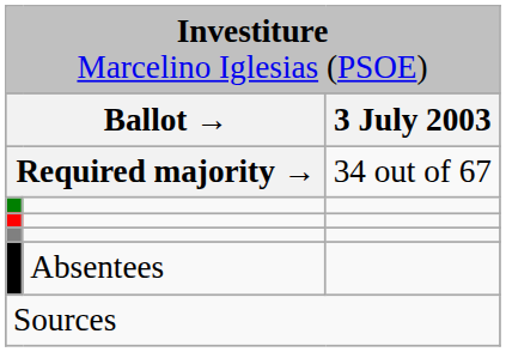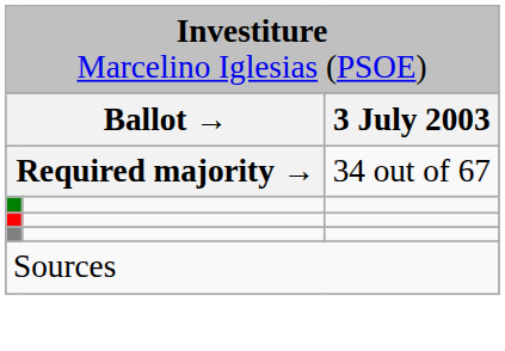- row: Absentees
